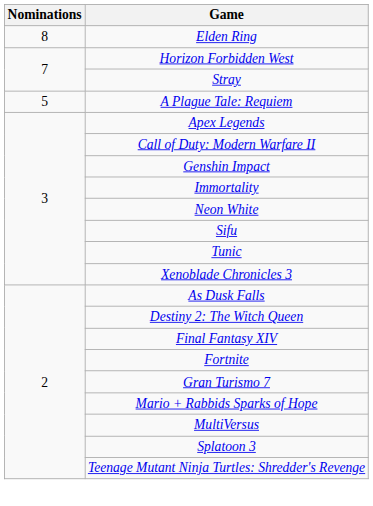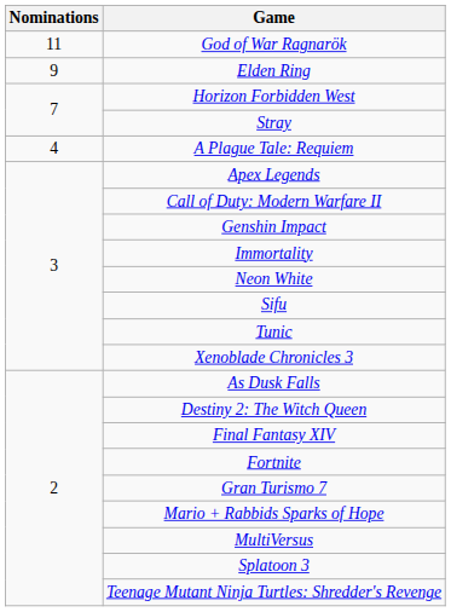+ row: 11 | God of War Ragnarök
Elden Ring | Nominations: 8 -> 9
A Plague Tale: Requiem | Nominations: 5 -> 4
